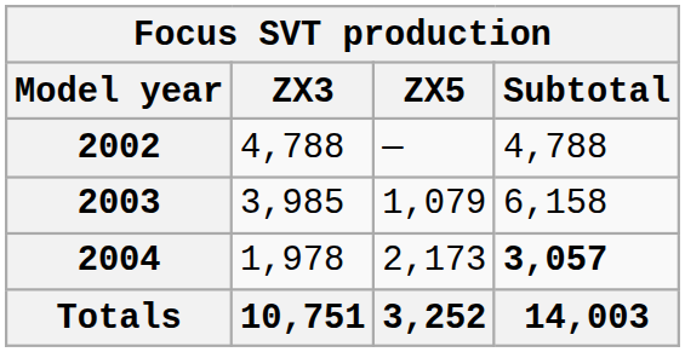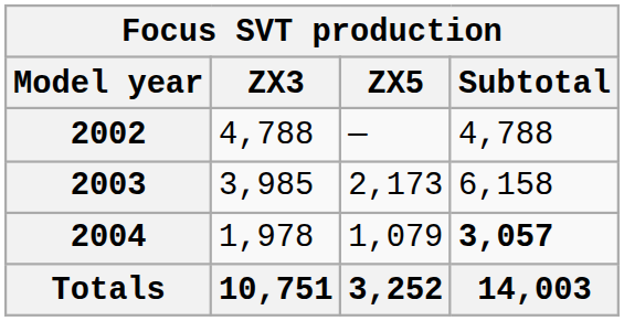2003 | ZX5: 1,079 -> 2,173
2004 | ZX5: 2,173 -> 1,079
